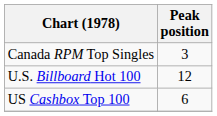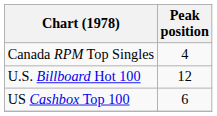Canada RPM Top Singles | Peak position: 3 -> 4
